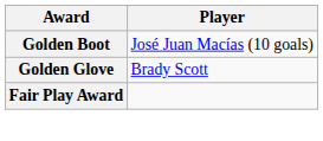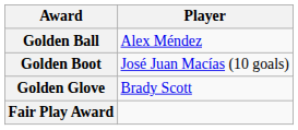+ row: Golden Ball | Alex Méndez
